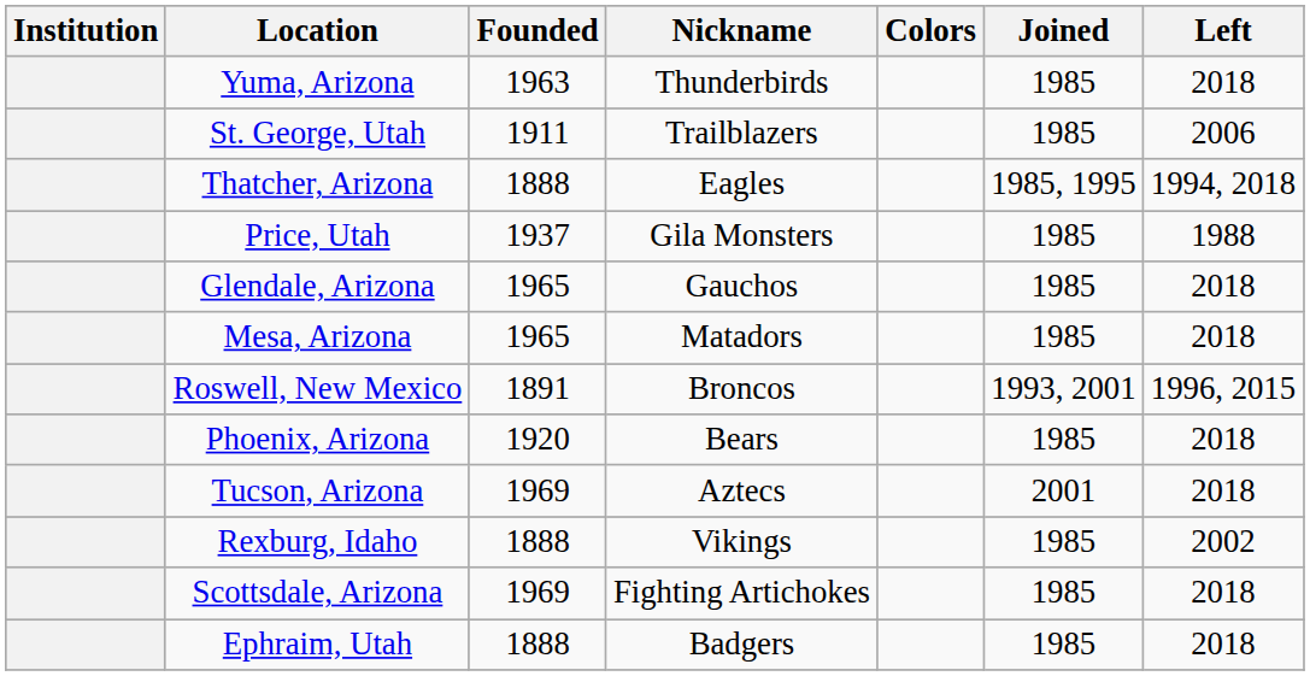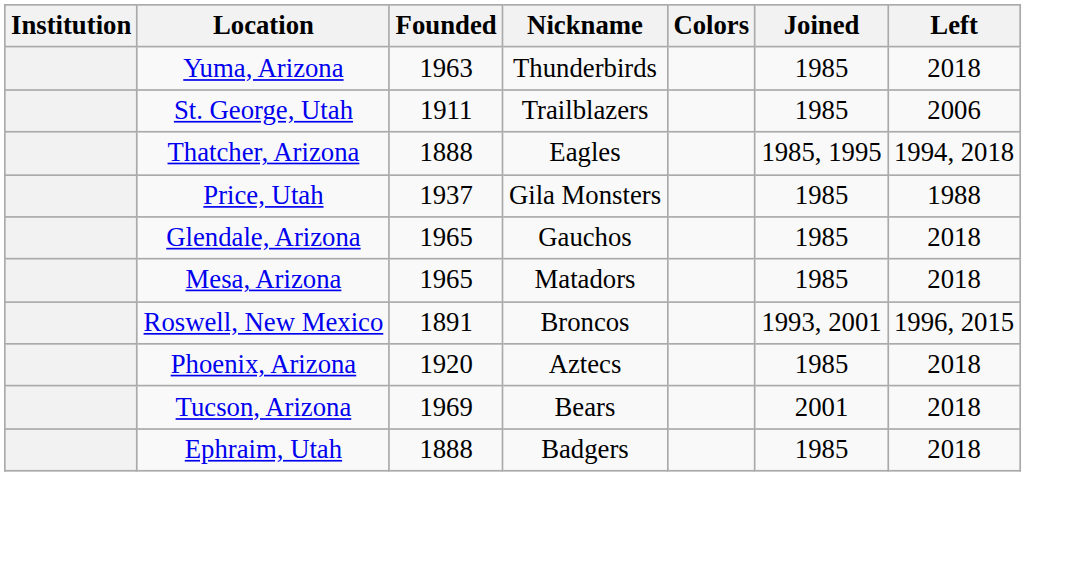Phoenix, Arizona | Nickname: Bears -> Aztecs
Tucson, Arizona | Nickname: Aztecs -> Bears
- row: Rexburg, Idaho | 1888 | Vikings | 1985 | 2002
- row: Scottsdale, Arizona | 1969 | Fighting Artichokes | 1985 | 2018
